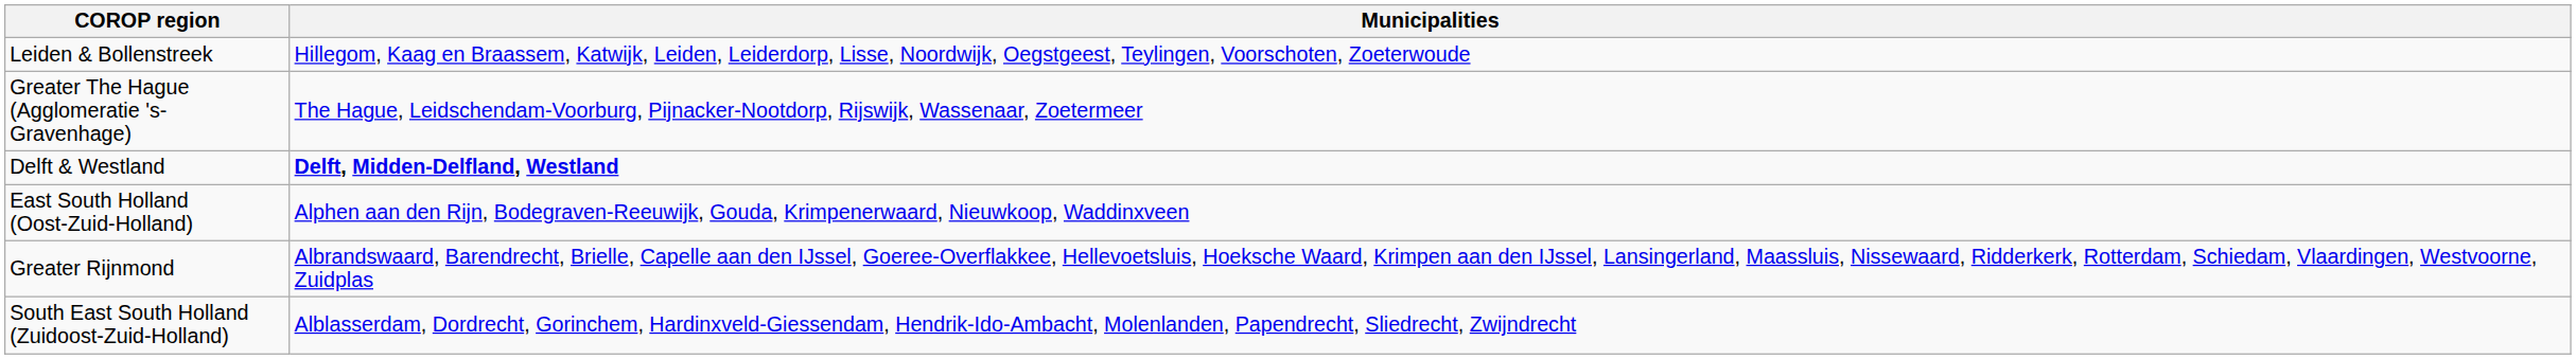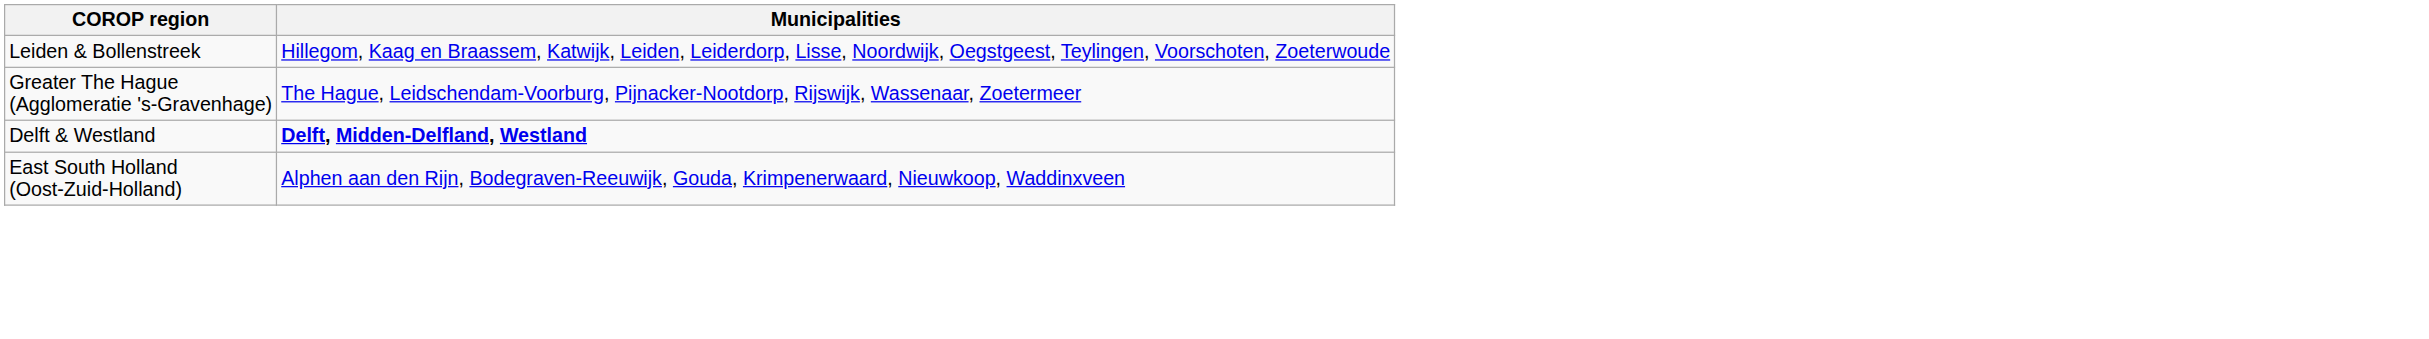- row: Greater Rijnmond | Albrandswaard, Barendrecht, Brielle, Capelle aan den IJssel, Goeree-Overflakkee, Hellevoetsluis, Hoeksche Waard, Krimpen aan den IJssel, Lansingerland, Maassluis, Nissewaard, Ridderkerk, Rotterdam, Schiedam, Vlaardingen, Westvoorne, Zuidplas
- row: South East South Holland (Zuidoost-Zuid-Holland) | Alblasserdam, Dordrecht, Gorinchem, Hardinxveld-Giessendam, Hendrik-Ido-Ambacht, Molenlanden, Papendrecht, Sliedrecht, Zwijndrecht
